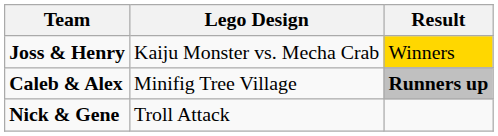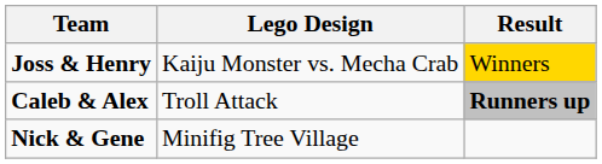Caleb & Alex | Lego Design: Minifig Tree Village -> Troll Attack
Nick & Gene | Lego Design: Troll Attack -> Minifig Tree Village
